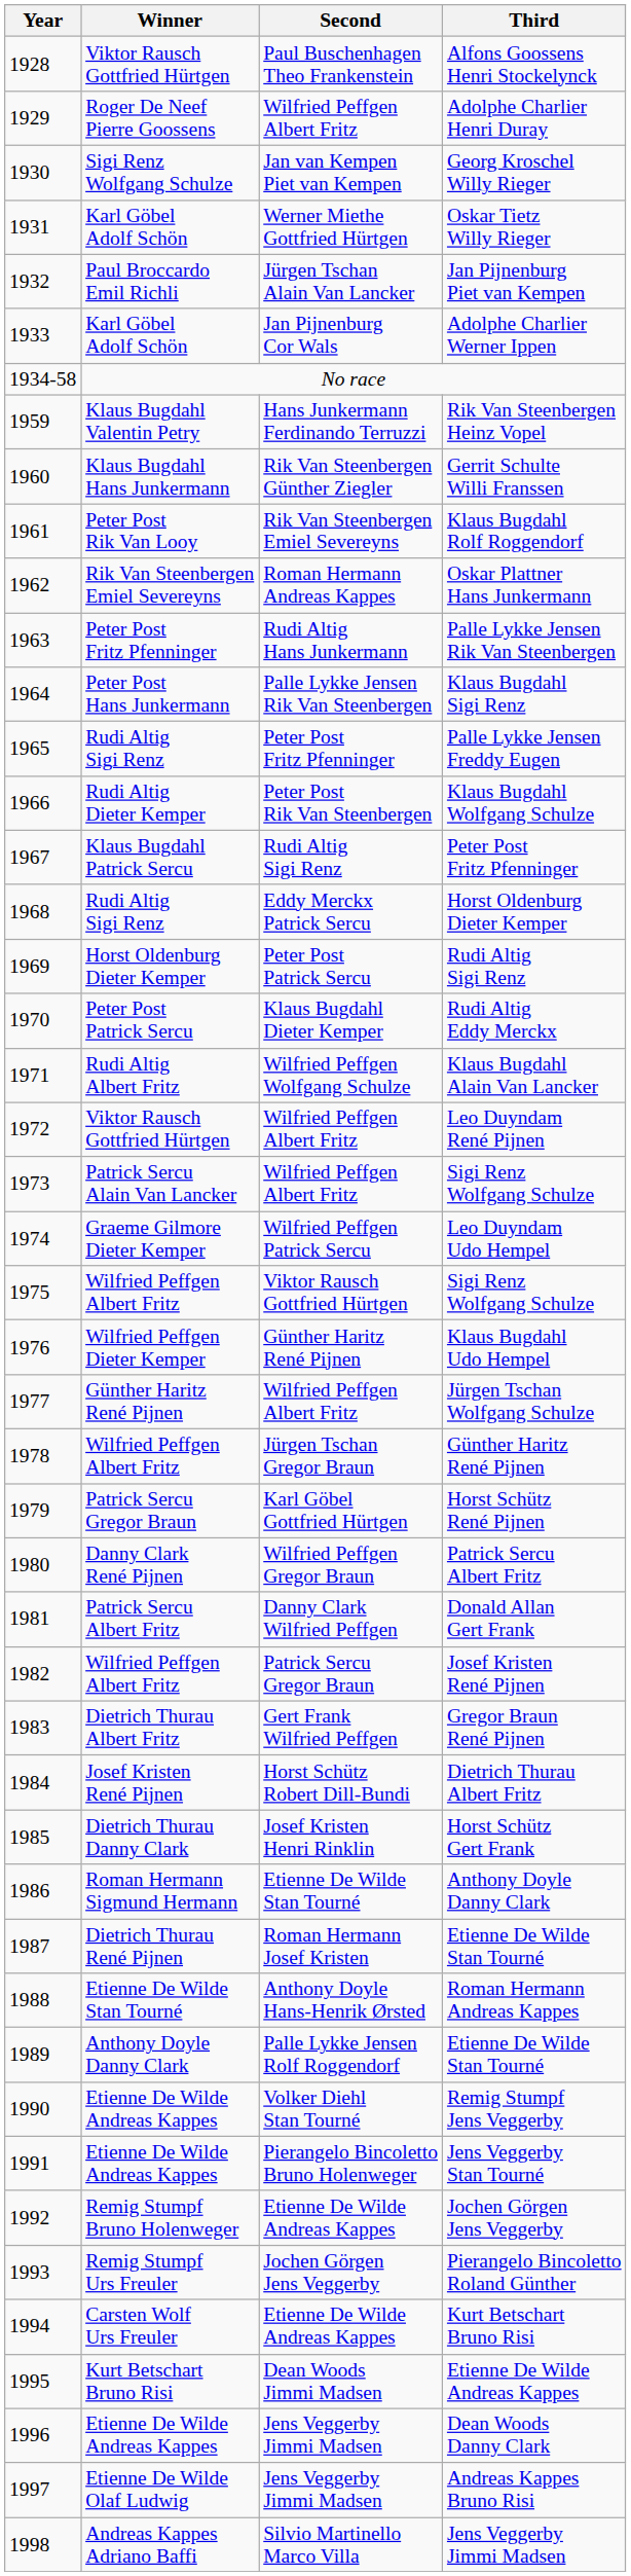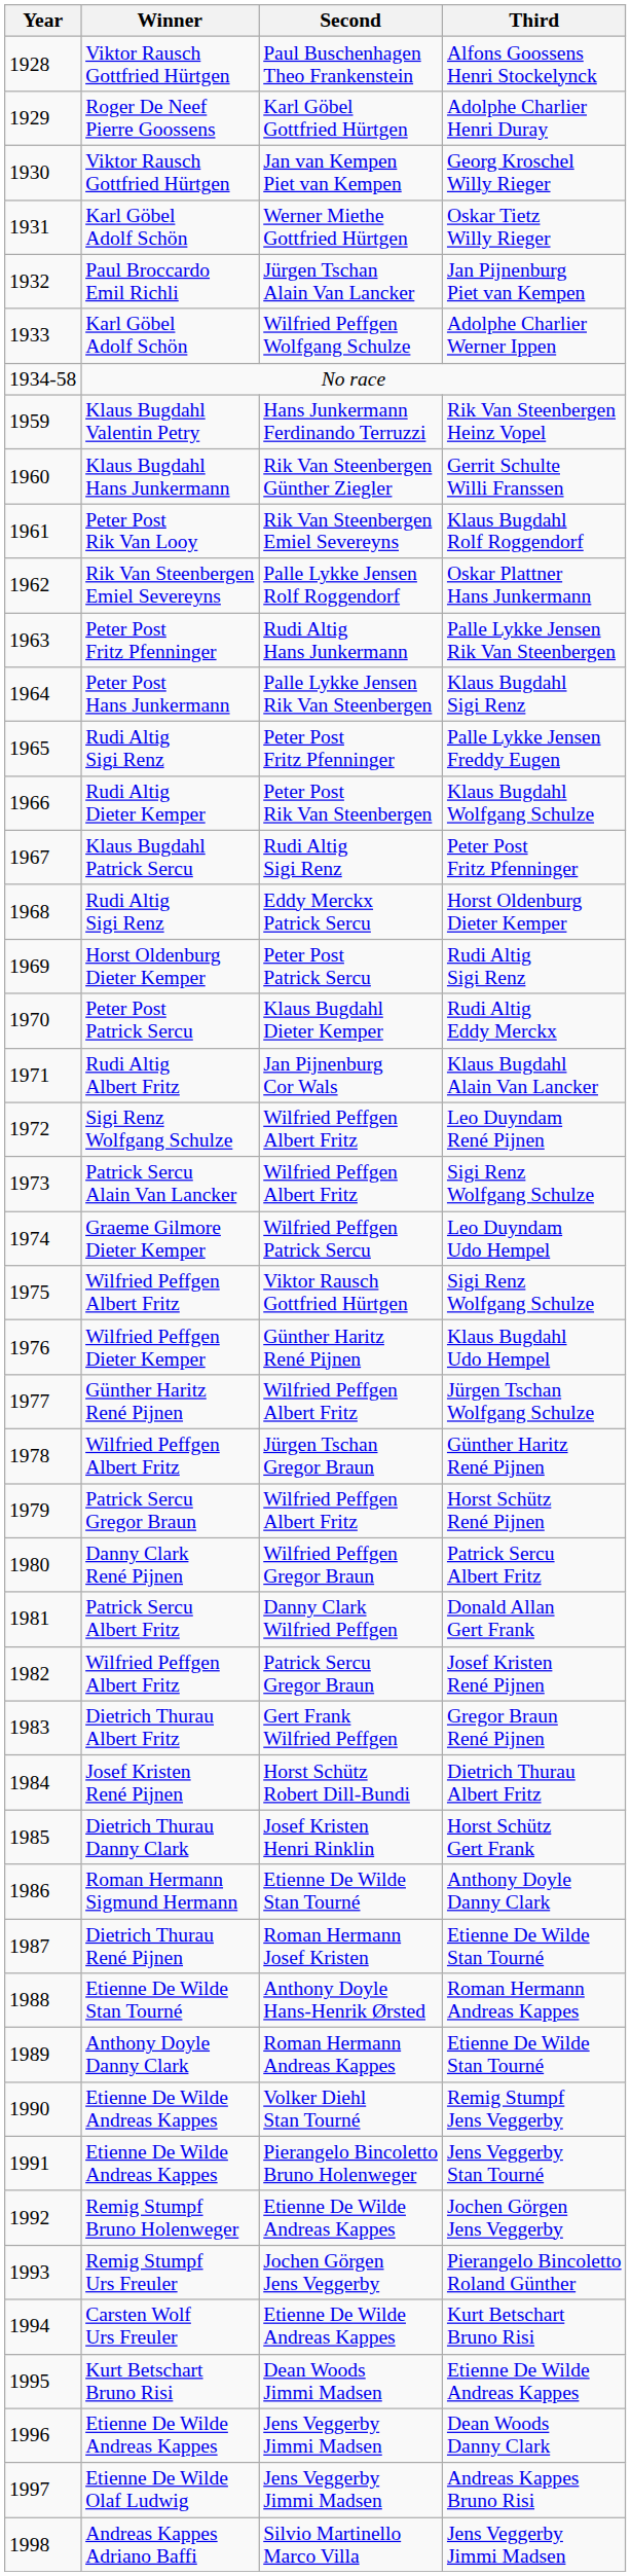Adolphe Charlier Henri Duray | Second: Wilfried Peffgen Albert Fritz -> Karl Göbel Gottfried Hürtgen
Georg Kroschel Willy Rieger | Winner: Sigi Renz Wolfgang Schulze -> Viktor Rausch Gottfried Hürtgen
Adolphe Charlier Werner Ippen | Second: Jan Pijnenburg Cor Wals -> Wilfried Peffgen Wolfgang Schulze
Oskar Plattner Hans Junkermann | Second: Roman Hermann Andreas Kappes -> Palle Lykke Jensen Rolf Roggendorf
Klaus Bugdahl Alain Van Lancker | Second: Wilfried Peffgen Wolfgang Schulze -> Jan Pijnenburg Cor Wals
Leo Duyndam René Pijnen | Winner: Viktor Rausch Gottfried Hürtgen -> Sigi Renz Wolfgang Schulze
Horst Schütz René Pijnen | Second: Karl Göbel Gottfried Hürtgen -> Wilfried Peffgen Albert Fritz
1989 / Etienne De Wilde Stan Tourné | Second: Palle Lykke Jensen Rolf Roggendorf -> Roman Hermann Andreas Kappes
